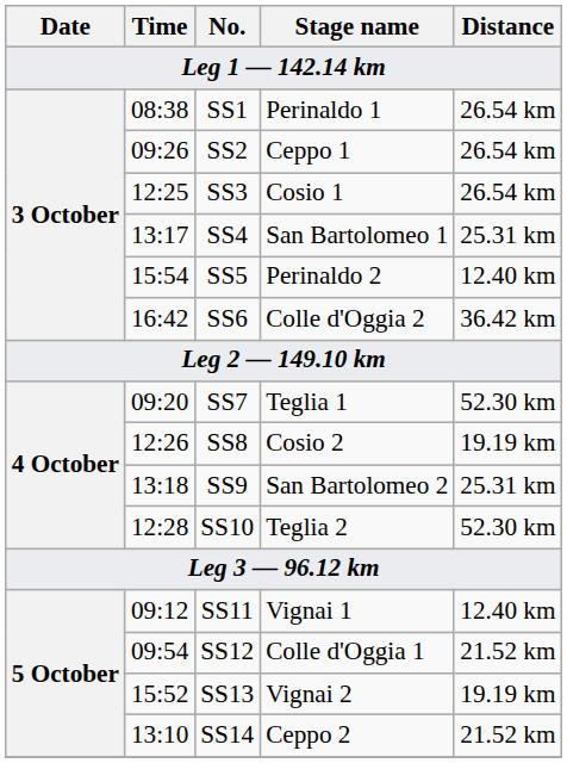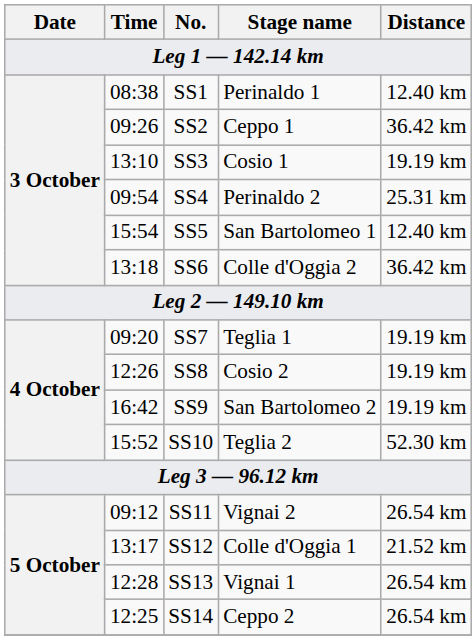SS1 | Distance: 26.54 km -> 12.40 km
SS2 | Distance: 26.54 km -> 36.42 km
SS3 | Time: 12:25 -> 13:10
SS3 | Distance: 26.54 km -> 19.19 km
SS4 | Time: 13:17 -> 09:54
SS4 | Stage name: San Bartolomeo 1 -> Perinaldo 2
SS5 | Stage name: Perinaldo 2 -> San Bartolomeo 1
SS6 | Time: 16:42 -> 13:18
SS7 | Distance: 52.30 km -> 19.19 km
SS9 | Time: 13:18 -> 16:42
SS9 | Distance: 25.31 km -> 19.19 km
SS10 | Time: 12:28 -> 15:52
SS11 | Stage name: Vignai 1 -> Vignai 2
SS11 | Distance: 12.40 km -> 26.54 km
SS12 | Time: 09:54 -> 13:17
SS13 | Time: 15:52 -> 12:28
SS13 | Stage name: Vignai 2 -> Vignai 1
SS13 | Distance: 19.19 km -> 26.54 km
SS14 | Time: 13:10 -> 12:25
SS14 | Distance: 21.52 km -> 26.54 km
